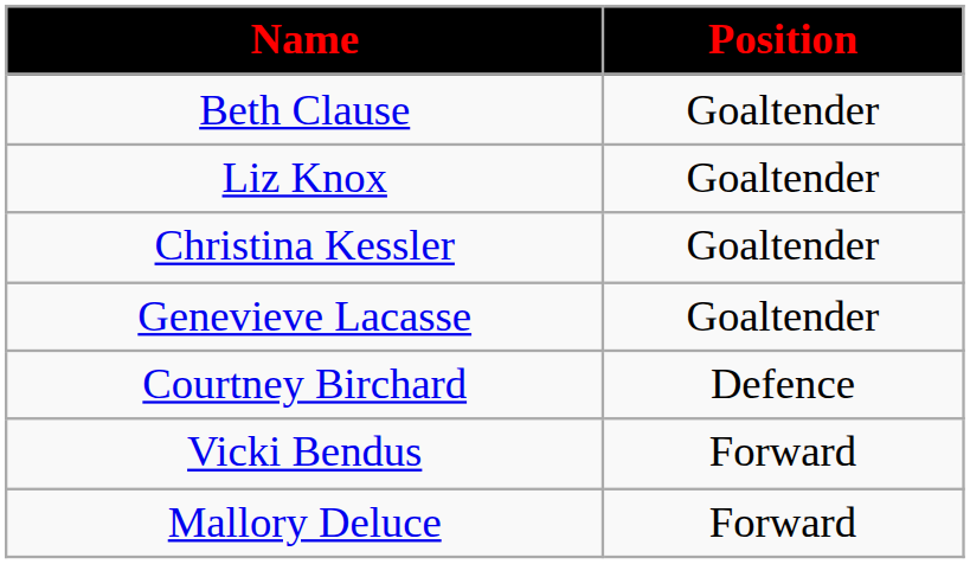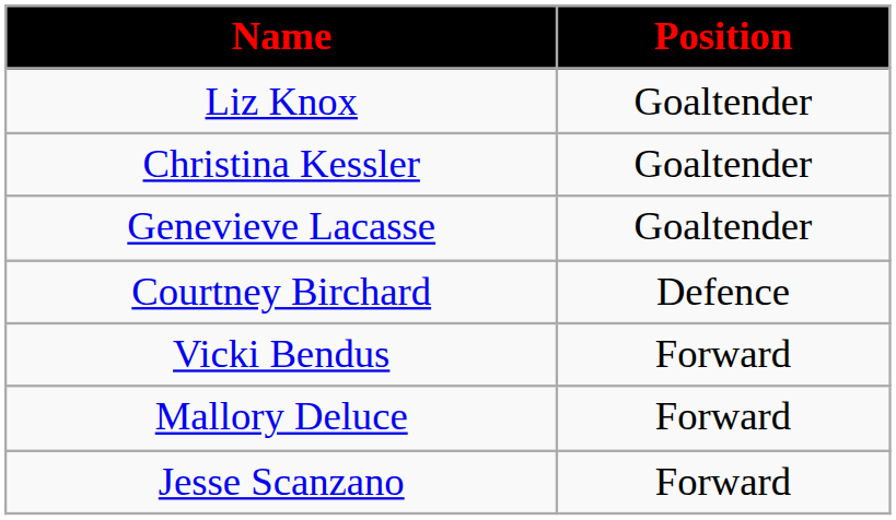- row: Beth Clause | Goaltender
+ row: Jesse Scanzano | Forward
